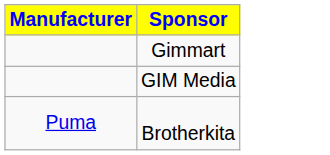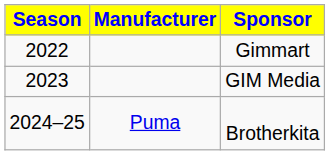+ column: Season | 2022 | 2023 | 2024–25
